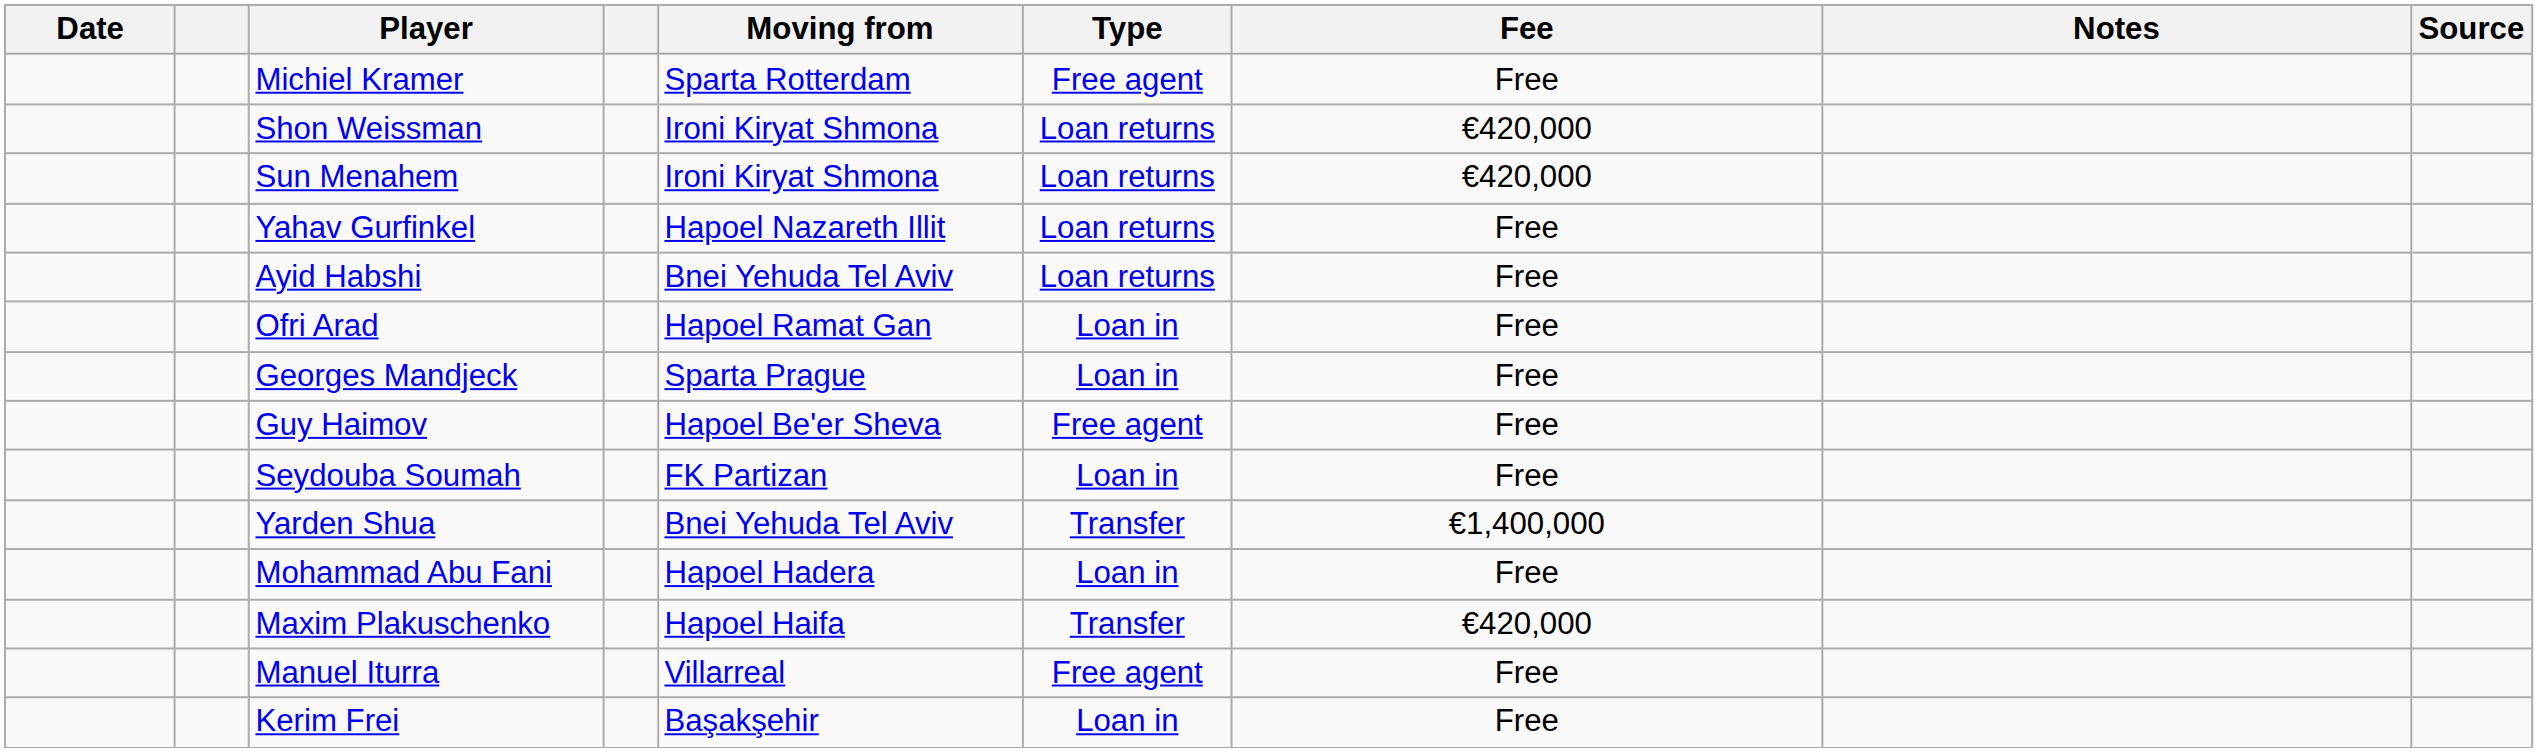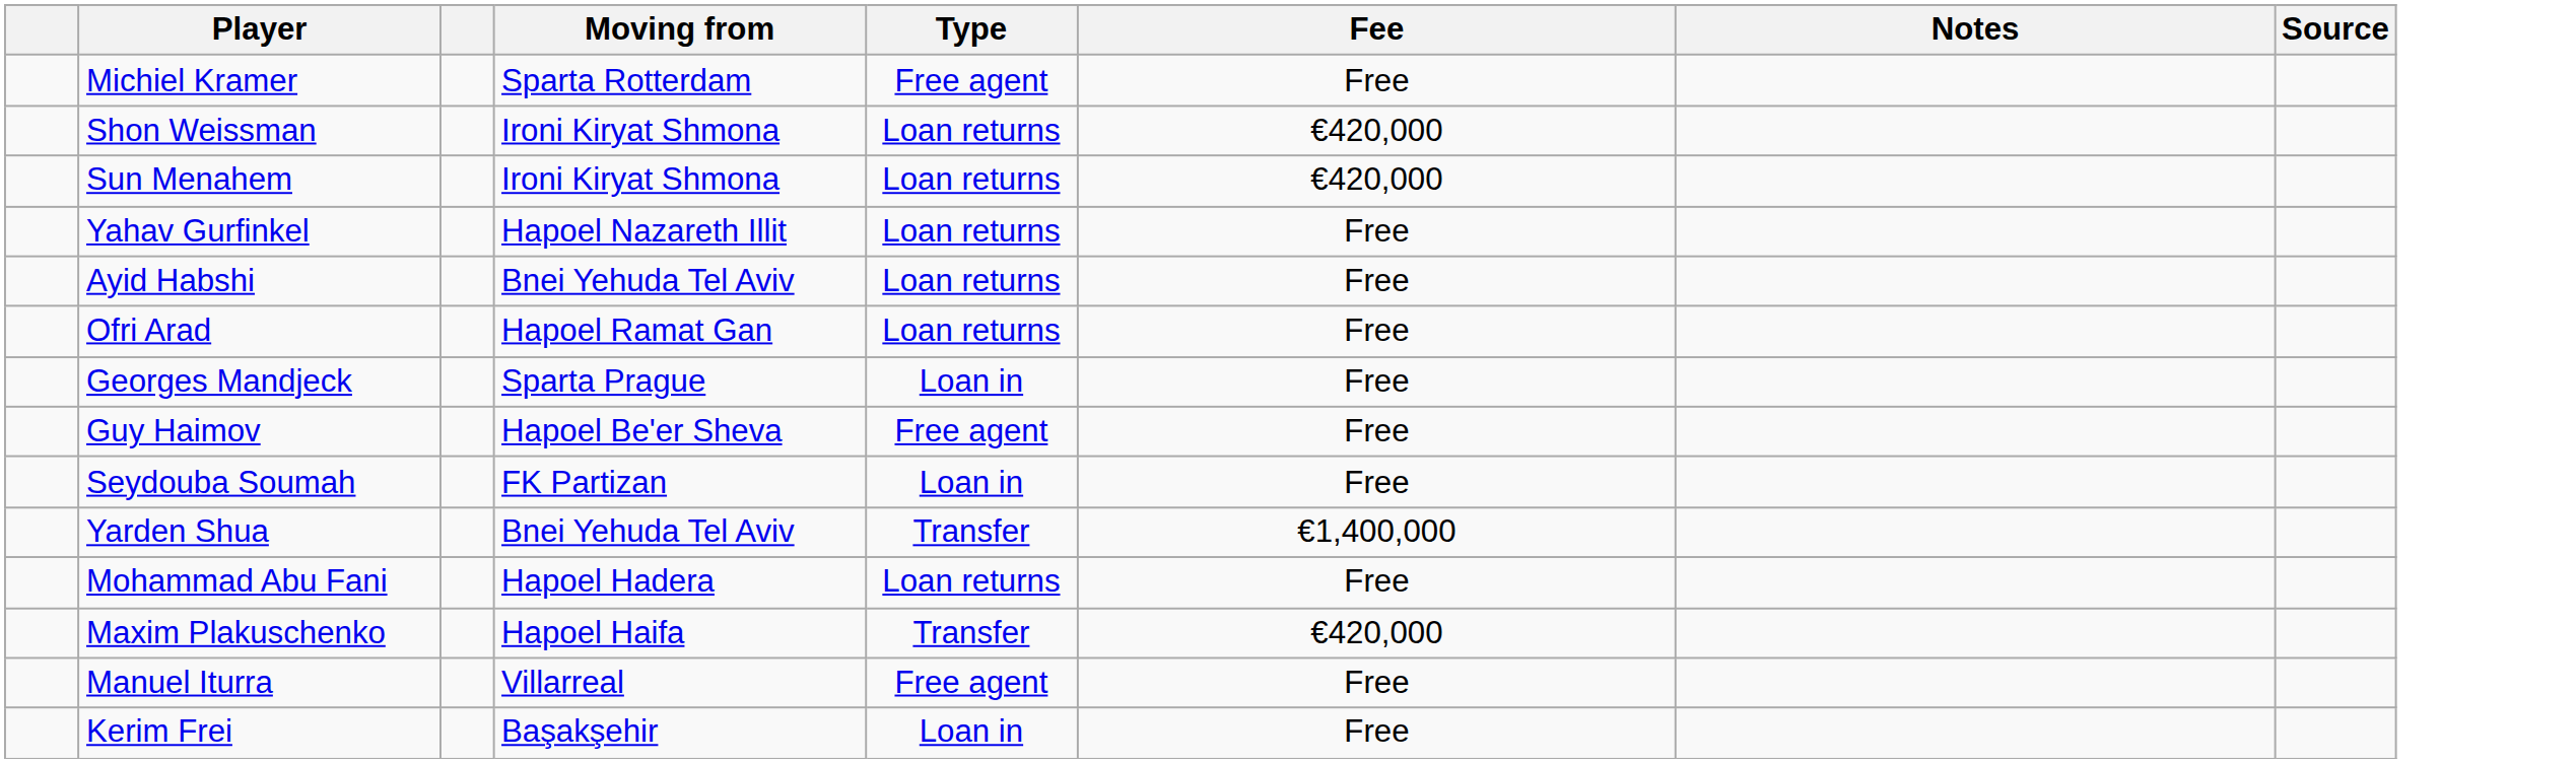- column: Date
Ofri Arad | Type: Loan in -> Loan returns
Mohammad Abu Fani | Type: Loan in -> Loan returns
